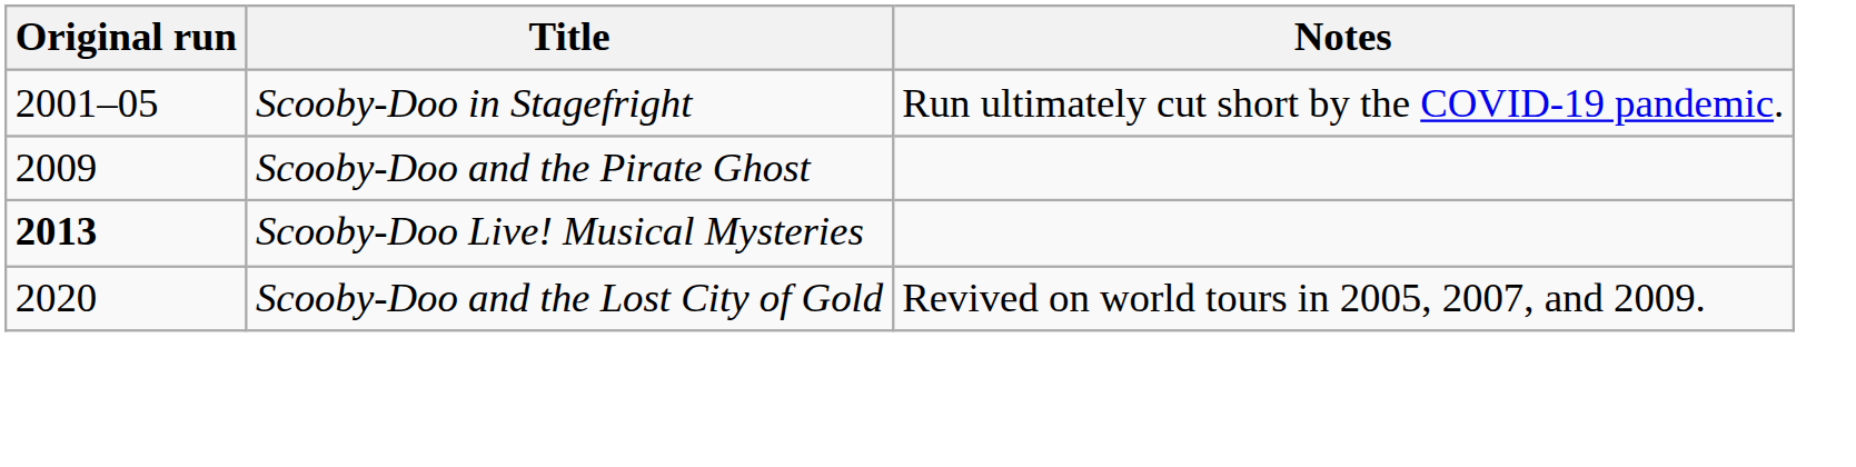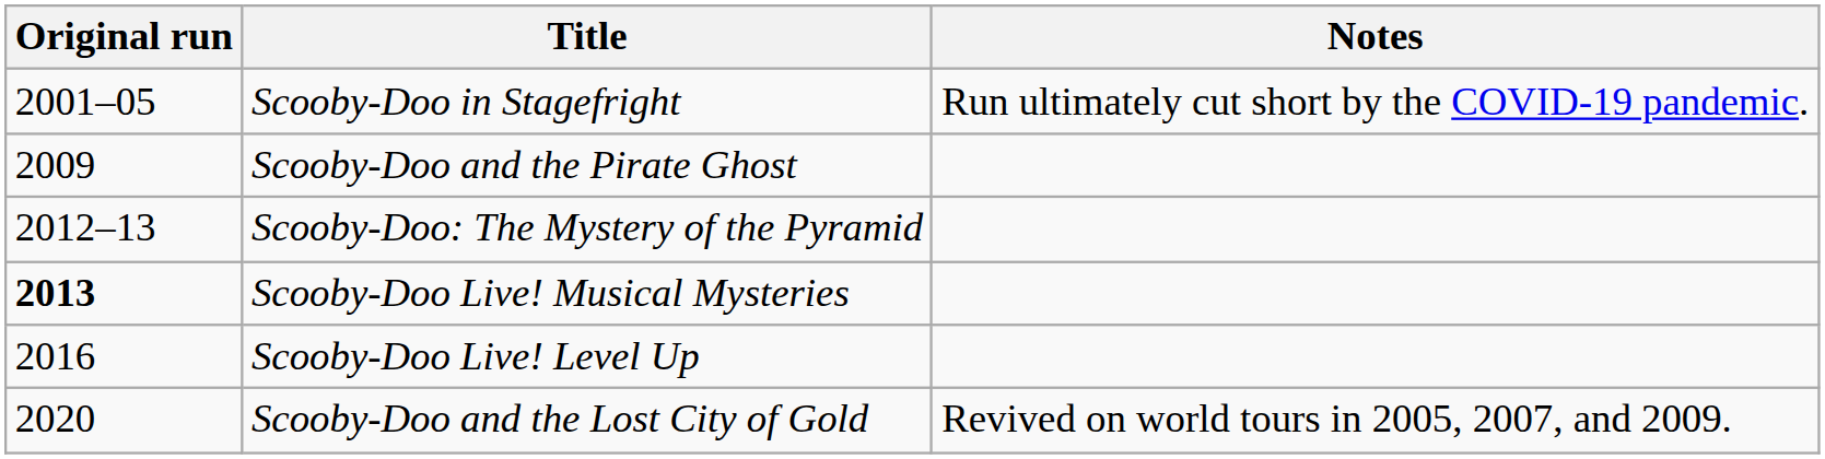+ row: 2012–13 | Scooby-Doo: The Mystery of the Pyramid
+ row: 2016 | Scooby-Doo Live! Level Up
